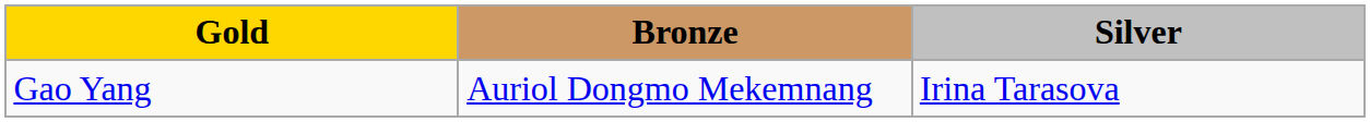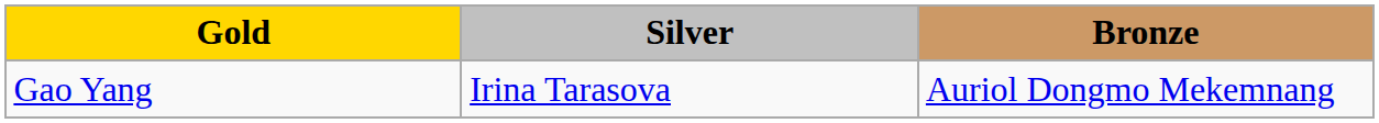columns swapped: Silver <-> Bronze
